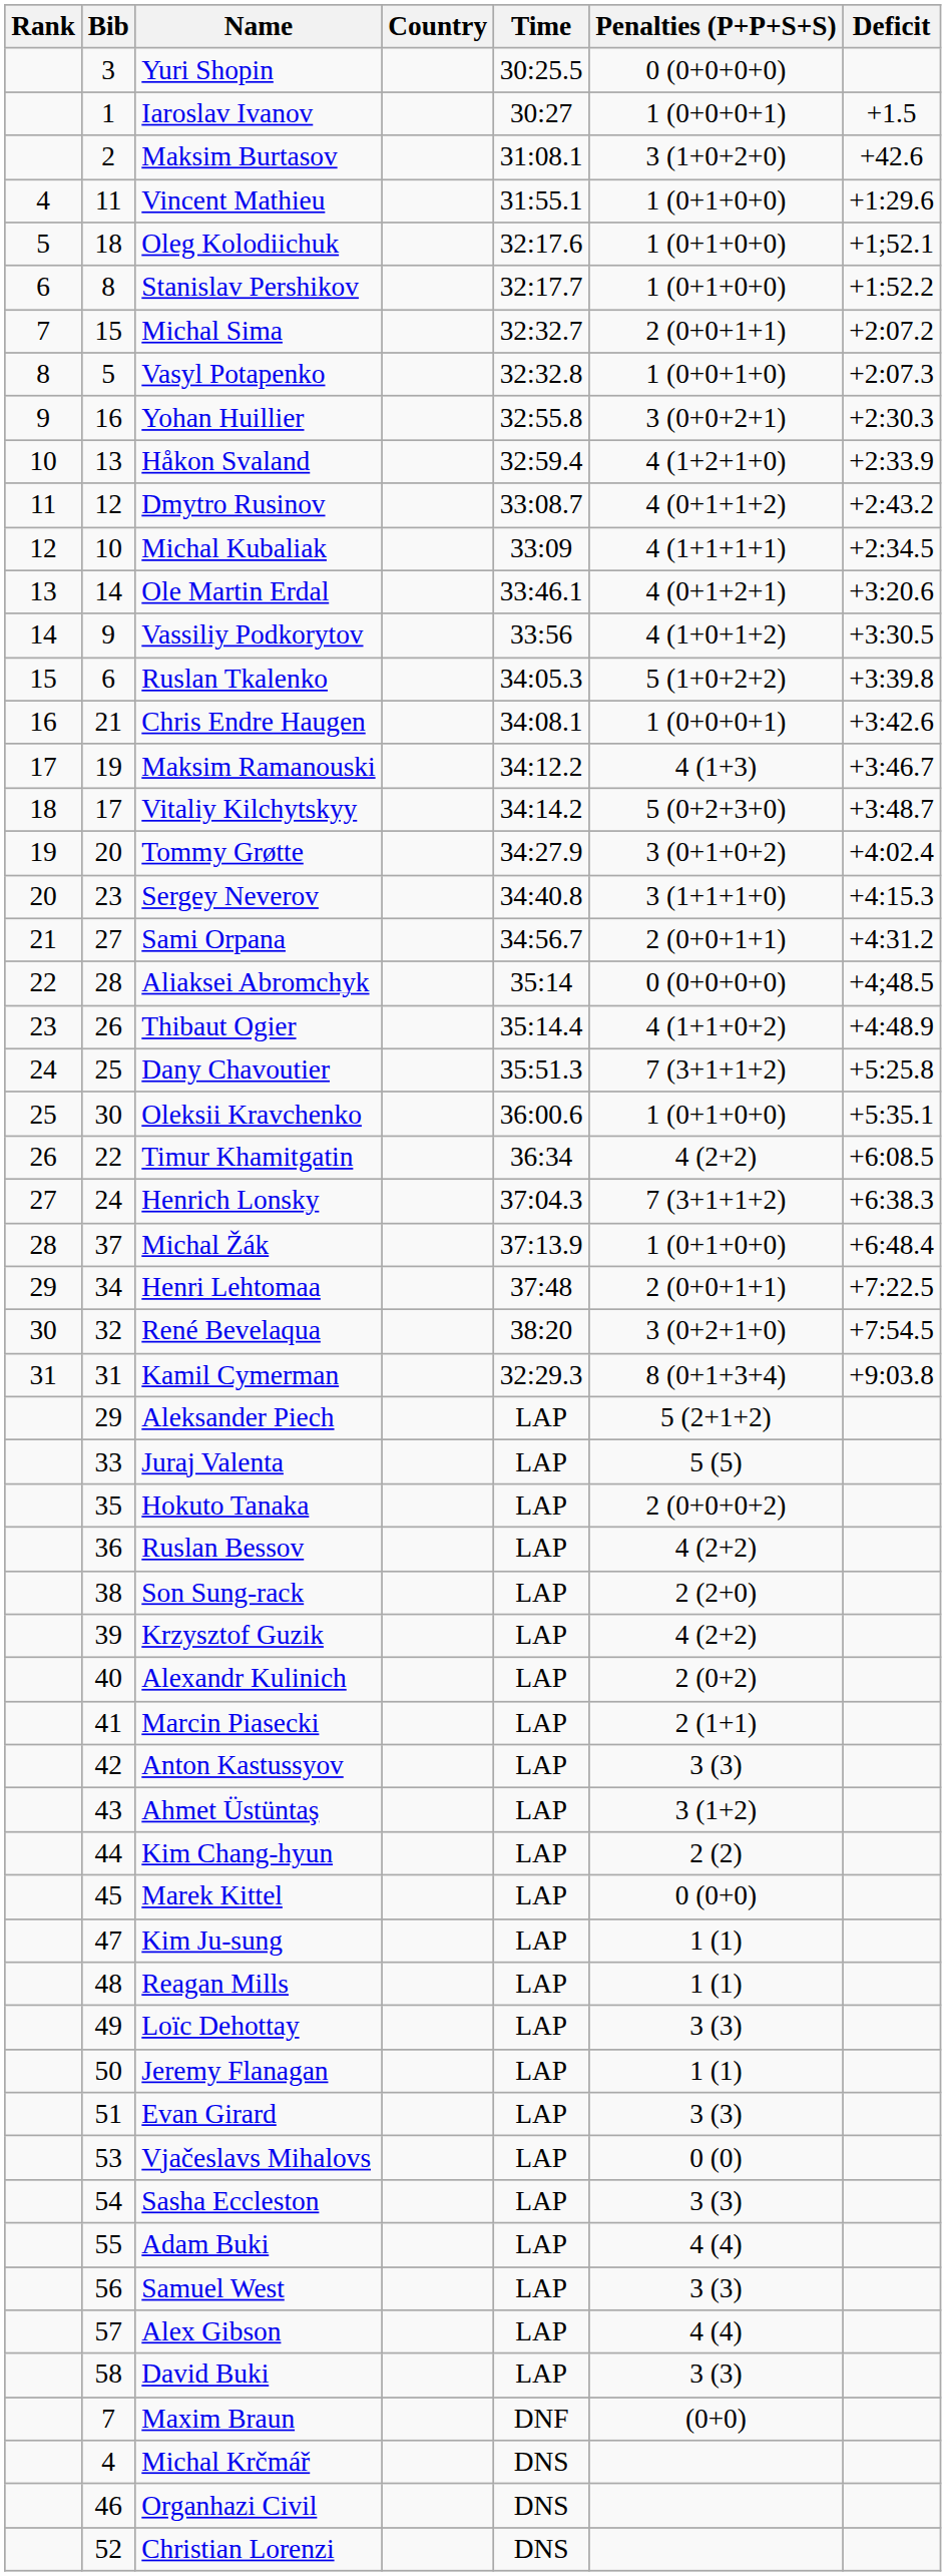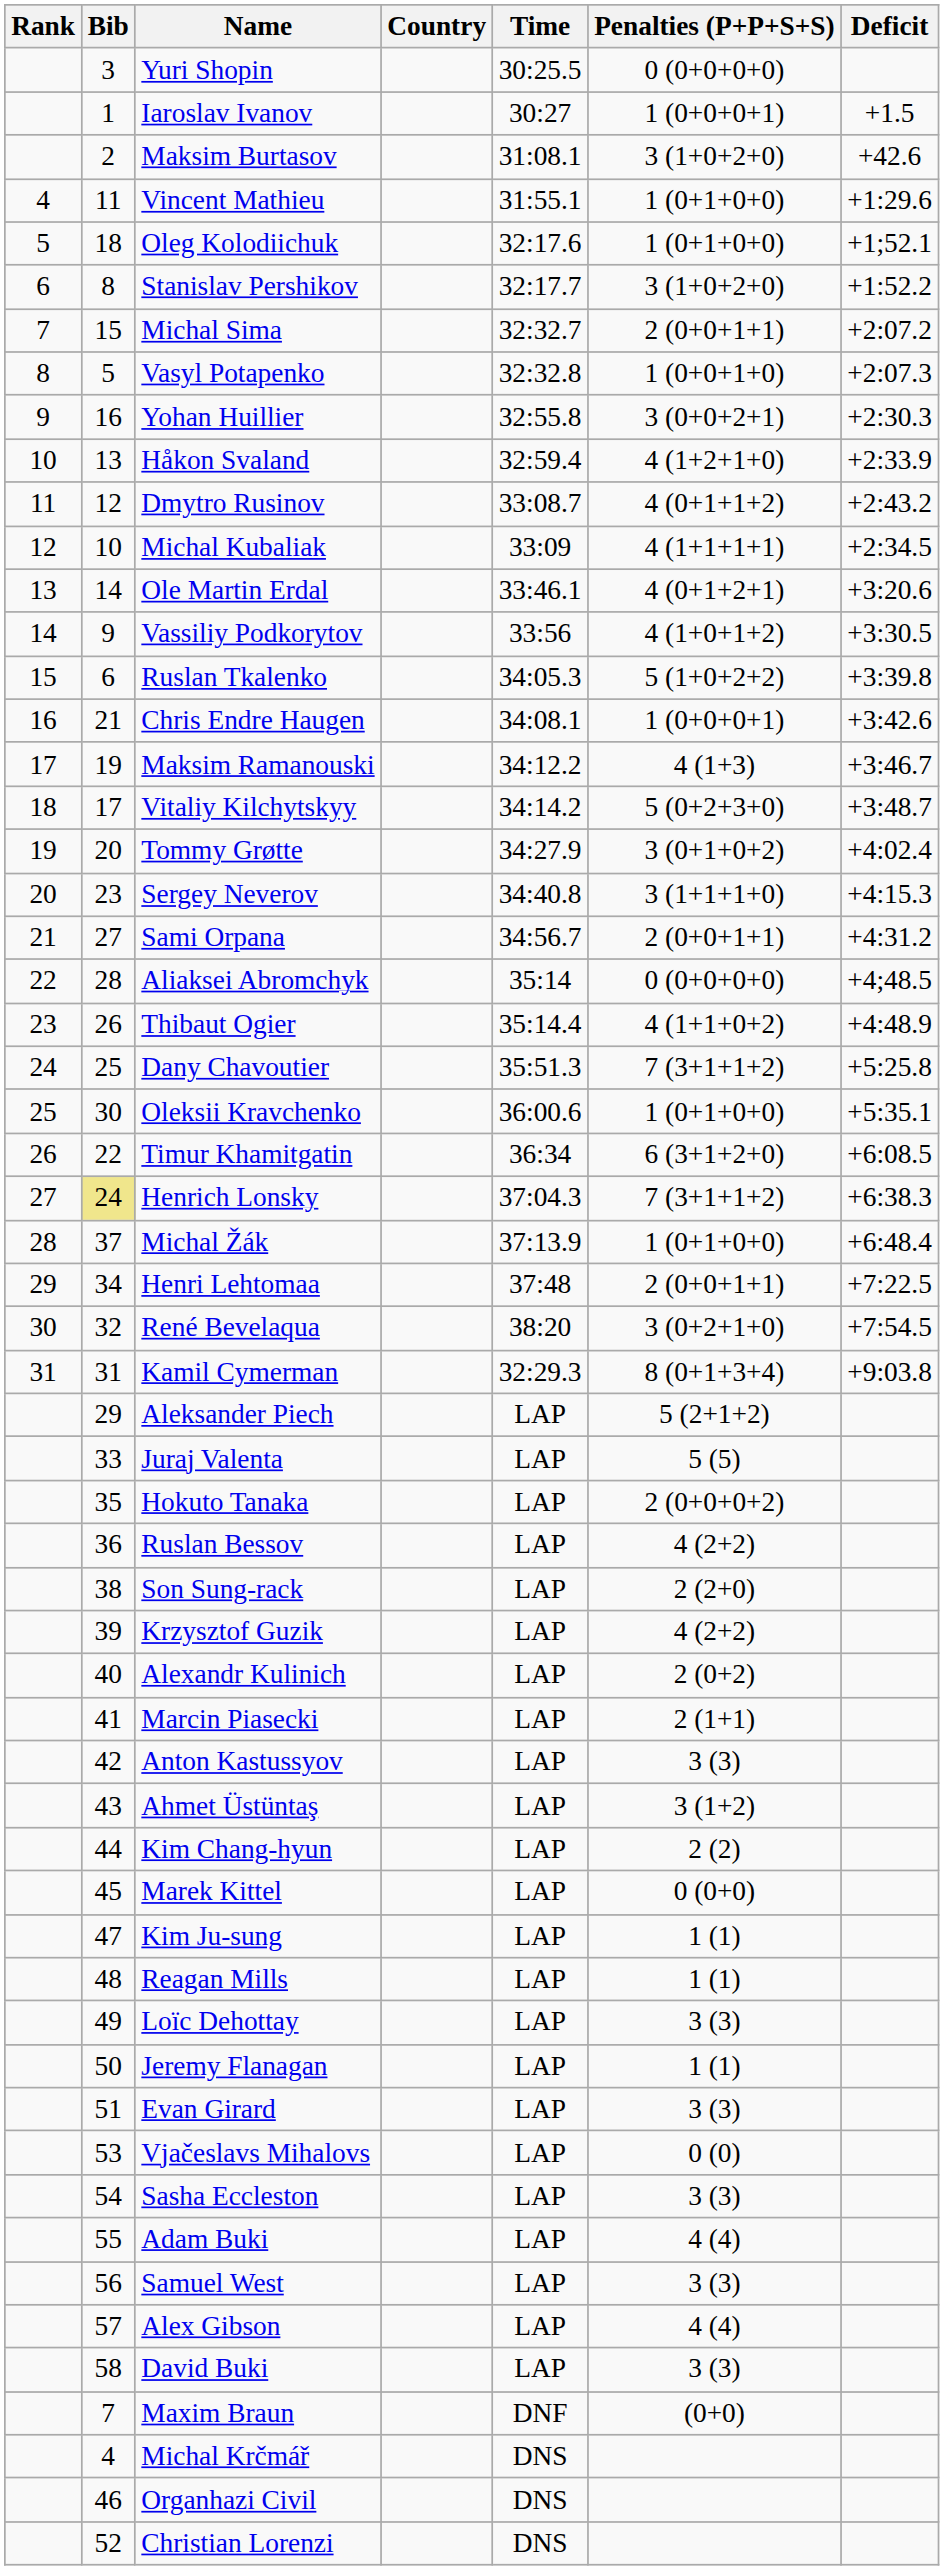Stanislav Pershikov | Penalties (P+P+S+S): 1 (0+1+0+0) -> 3 (1+0+2+0)
Timur Khamitgatin | Penalties (P+P+S+S): 4 (2+2) -> 6 (3+1+2+0)
Henrich Lonsky | Bib: no background -> khaki background
